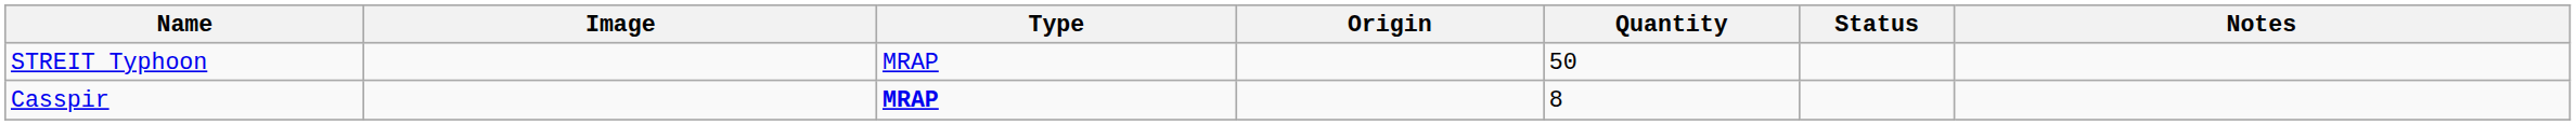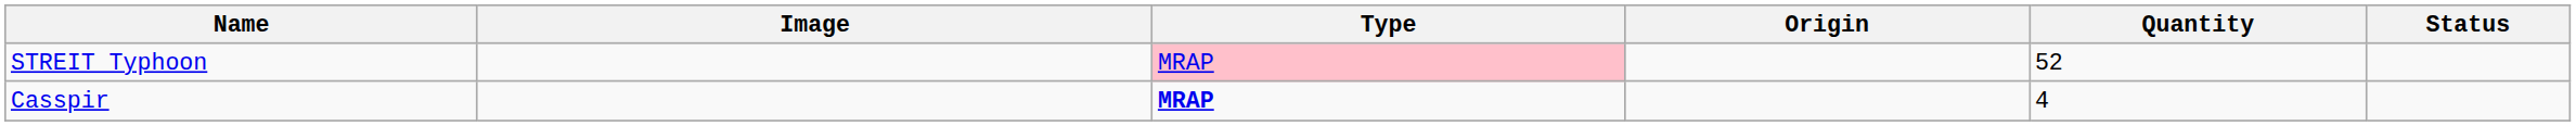- column: Notes
STREIT Typhoon | Type: no background -> pink background
STREIT Typhoon | Quantity: 50 -> 52
Casspir | Quantity: 8 -> 4
